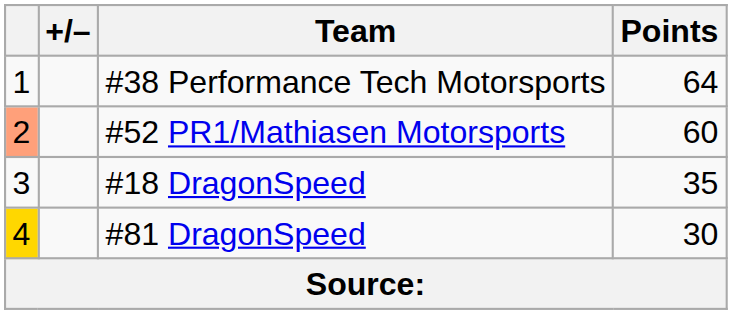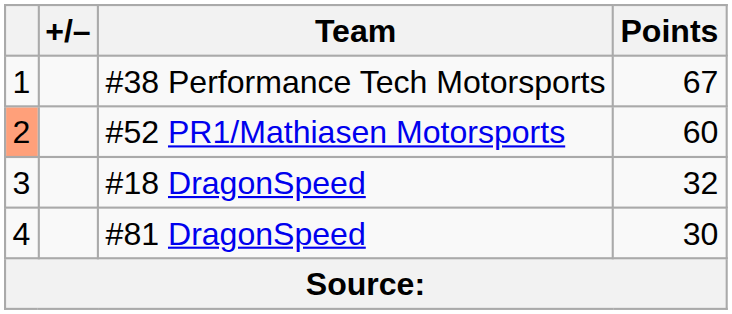#38 Performance Tech Motorsports | Points: 64 -> 67
#18 DragonSpeed | Points: 35 -> 32
#81 DragonSpeed | column 1: gold background -> no background
